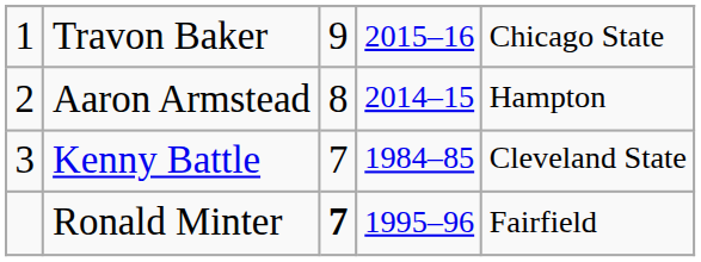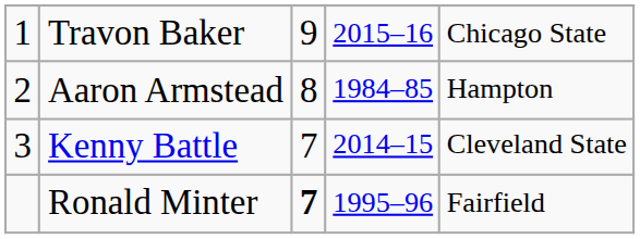Aaron Armstead | column 4: 2014–15 -> 1984–85
Kenny Battle | column 4: 1984–85 -> 2014–15
